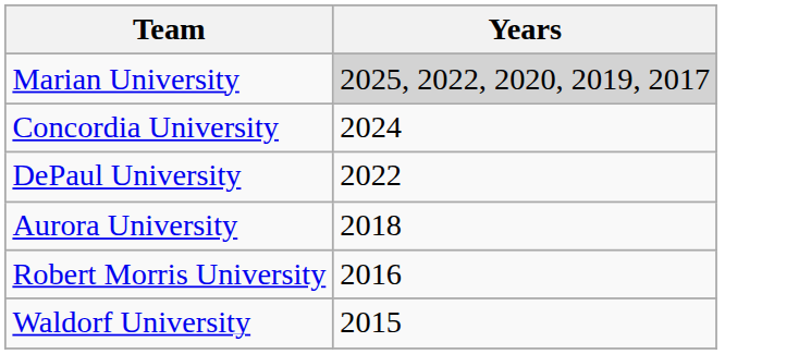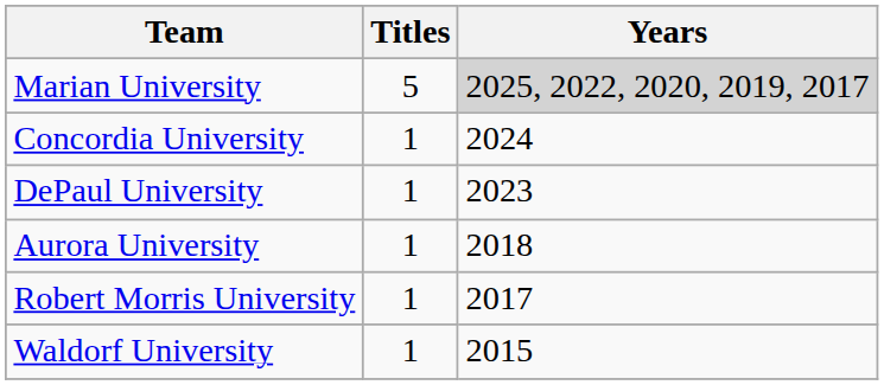+ column: Titles | 5 | 1 | 1 | 1 | 1 | 1
DePaul University | Years: 2022 -> 2023
Robert Morris University | Years: 2016 -> 2017
